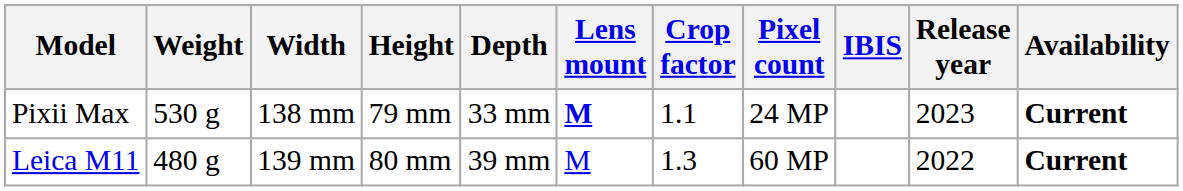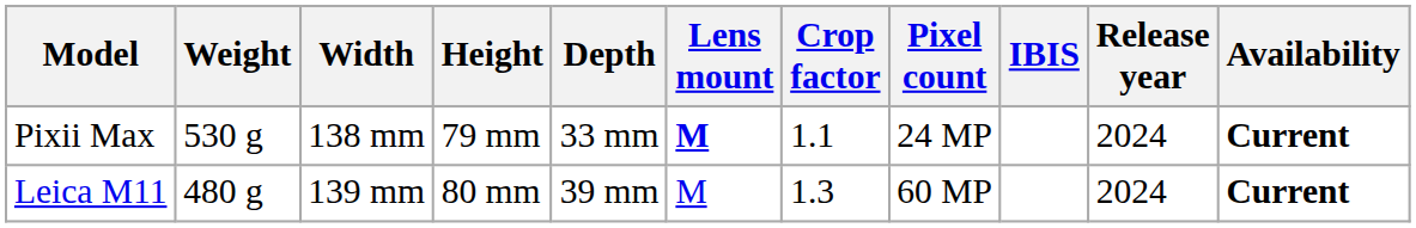Pixii Max | Release year: 2023 -> 2024
Leica M11 | Release year: 2022 -> 2024
